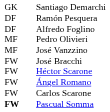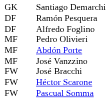+ row: MF | Abdón Porte
- row: FW | Ángel Romano
- row: FW | Carlos Scarone
Pascual Somma | column 1: bold -> normal
